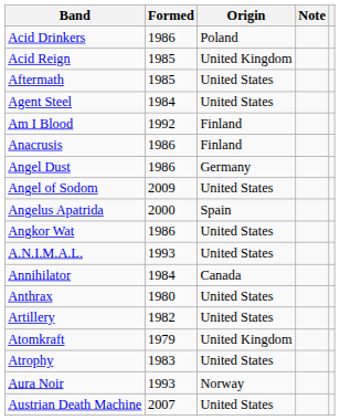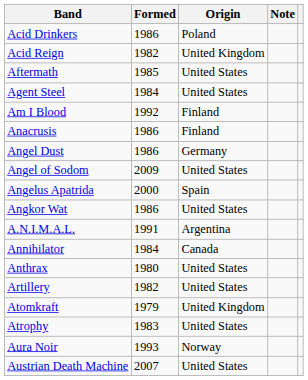Acid Reign | Formed: 1985 -> 1982
A.N.I.M.A.L. | Formed: 1993 -> 1991
A.N.I.M.A.L. | Origin: United States -> Argentina
